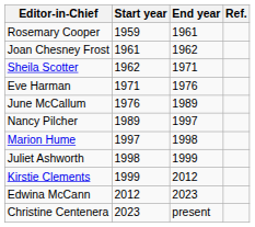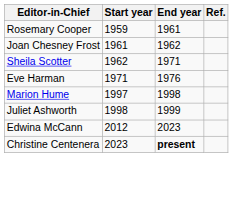- row: June McCallum | 1976 | 1989
- row: Nancy Pilcher | 1989 | 1997
- row: Kirstie Clements | 1999 | 2012
Christine Centenera | End year: normal -> bold
